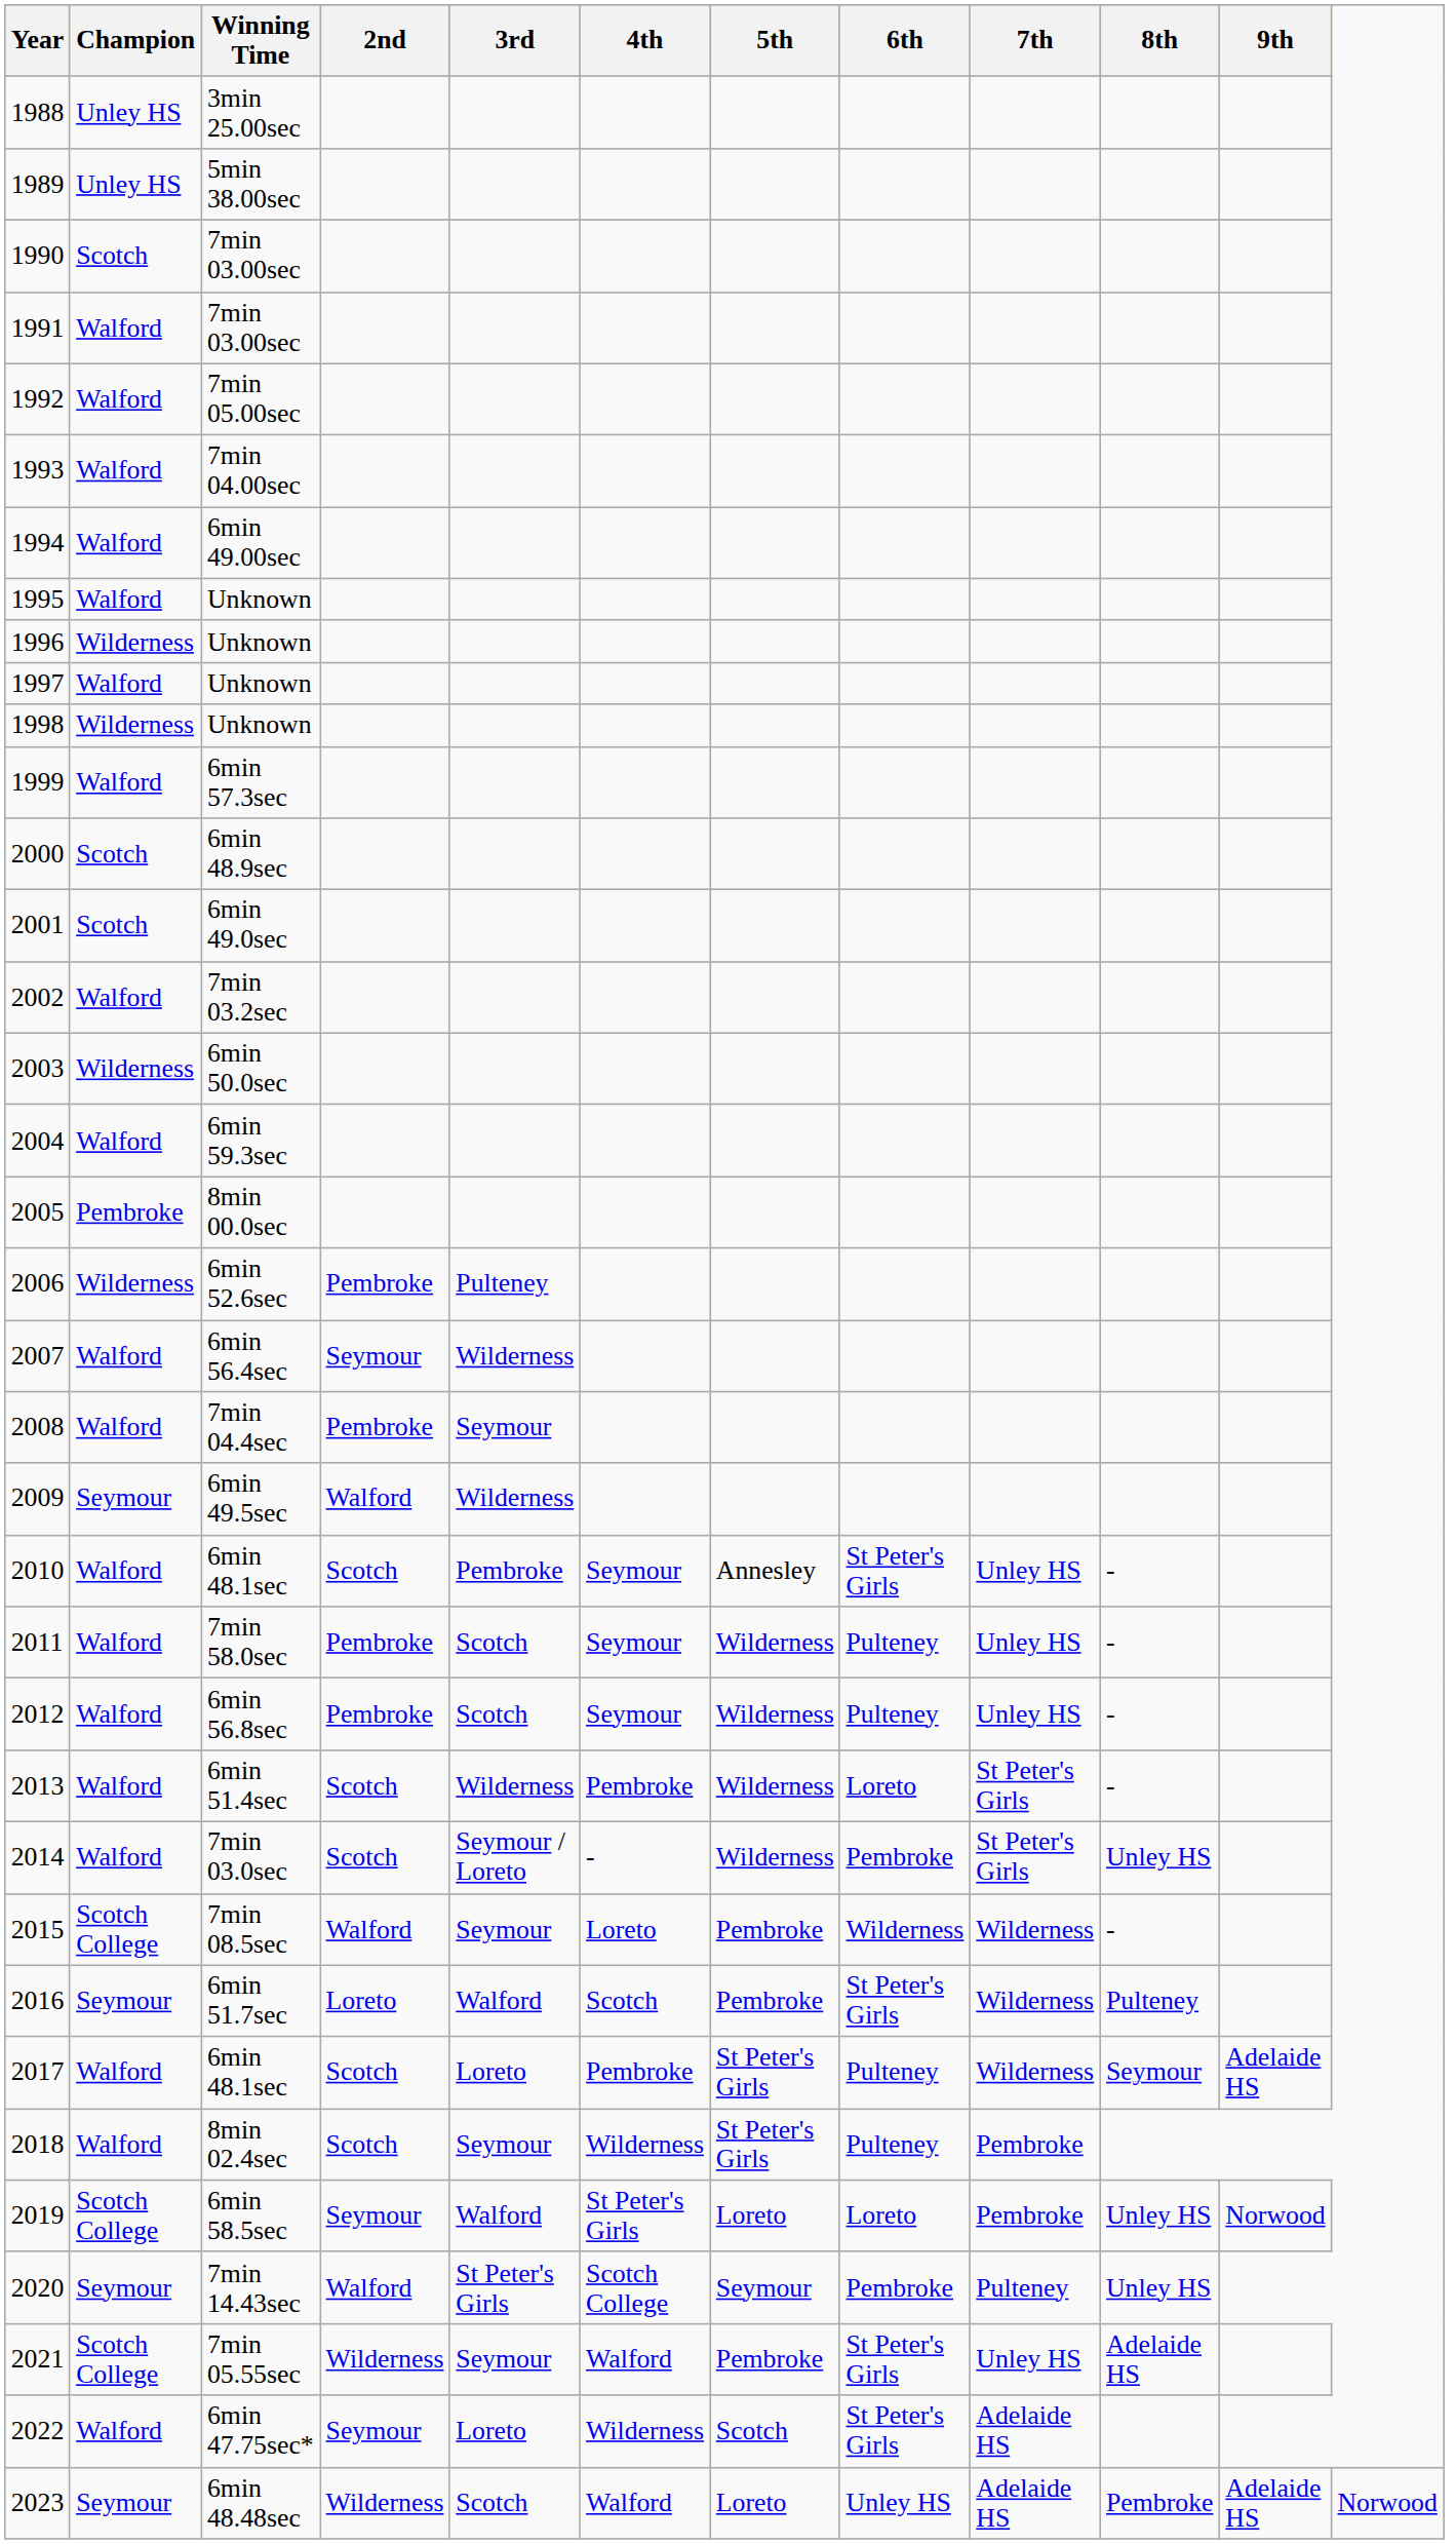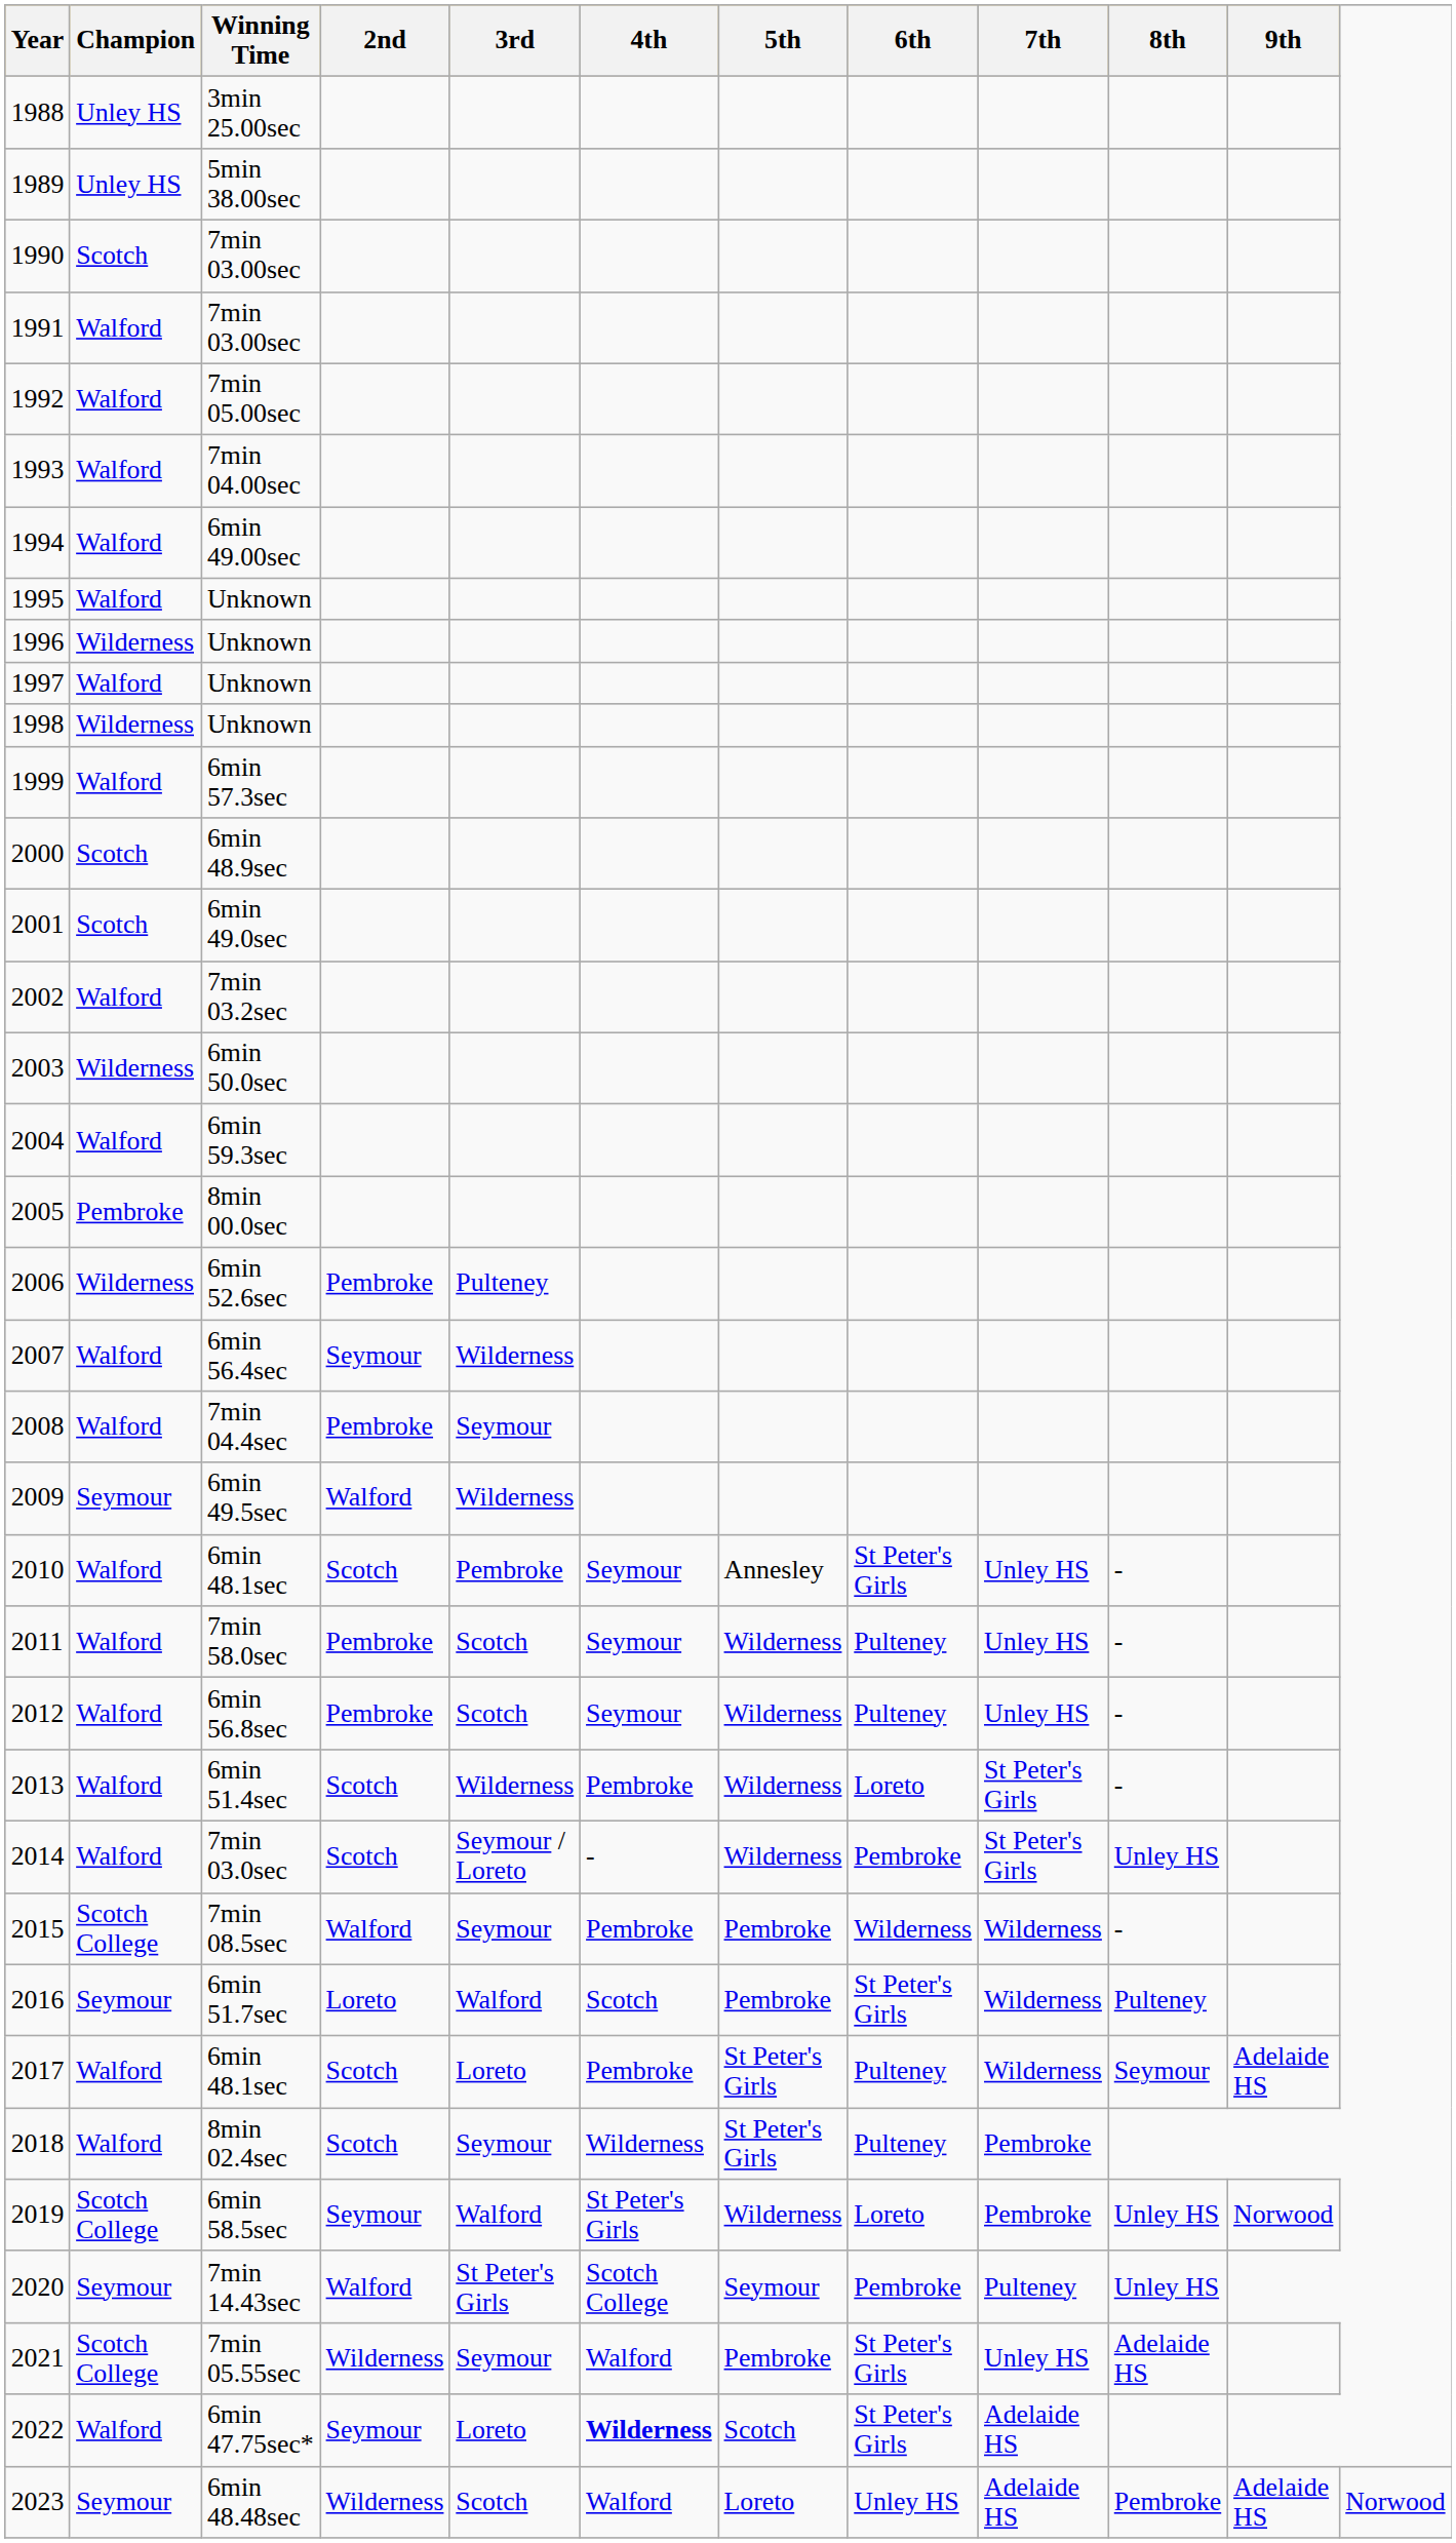2015 | 4th: Loreto -> Pembroke
2019 | 5th: Loreto -> Wilderness
2022 | 4th: normal -> bold
